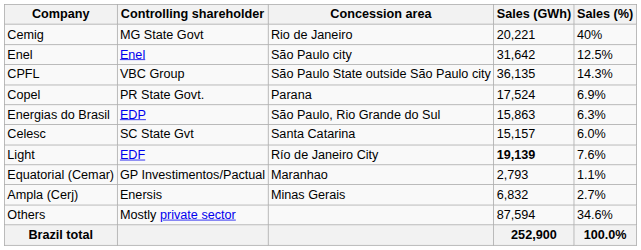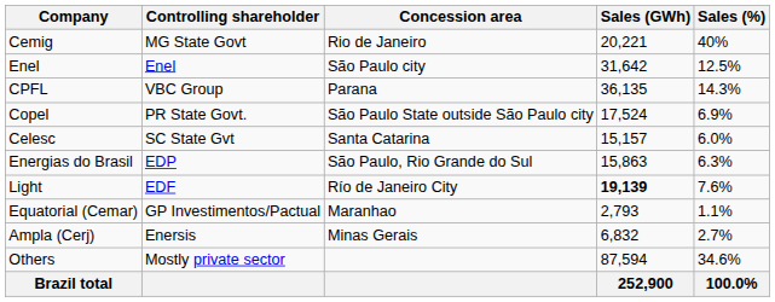CPFL | Concession area: São Paulo State outside São Paulo city -> Parana
Copel | Concession area: Parana -> São Paulo State outside São Paulo city
rows swapped: Energias do Brasil <-> Celesc
